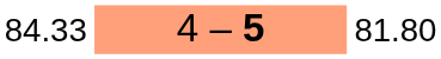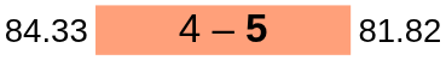84.33 | column 3: 81.80 -> 81.82
